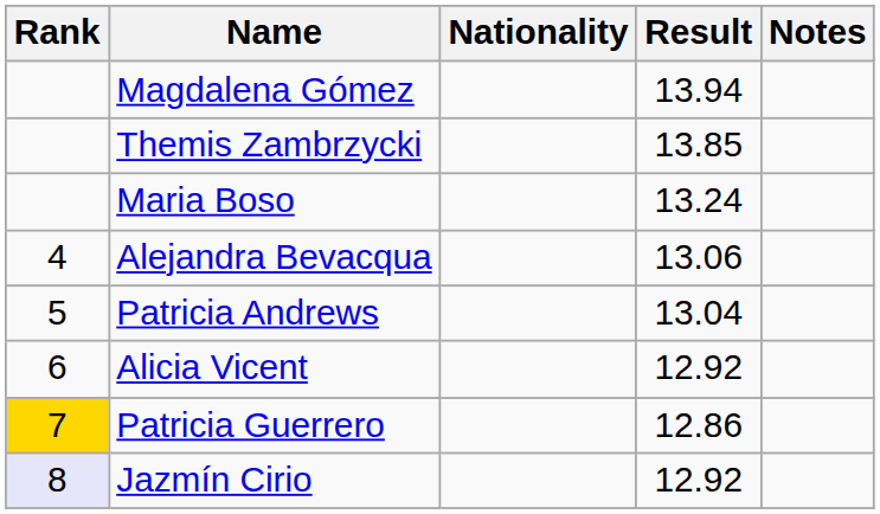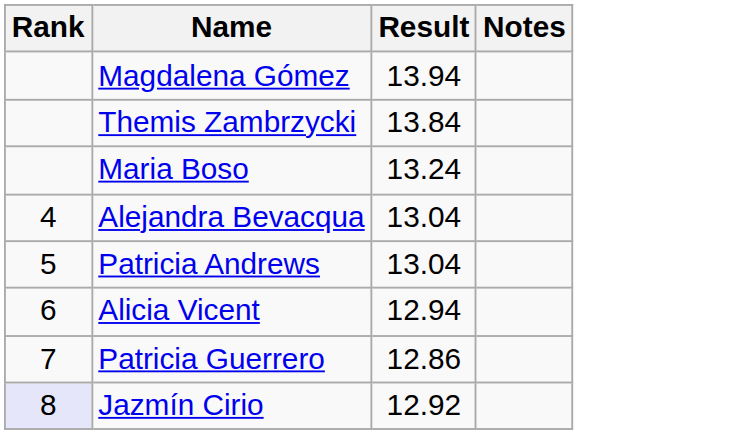- column: Nationality
Themis Zambrzycki | Result: 13.85 -> 13.84
Alejandra Bevacqua | Result: 13.06 -> 13.04
Alicia Vicent | Result: 12.92 -> 12.94
Patricia Guerrero | Rank: gold background -> no background
